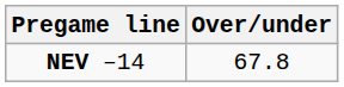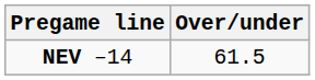NEV –14 | Over/under: 67.8 -> 61.5
